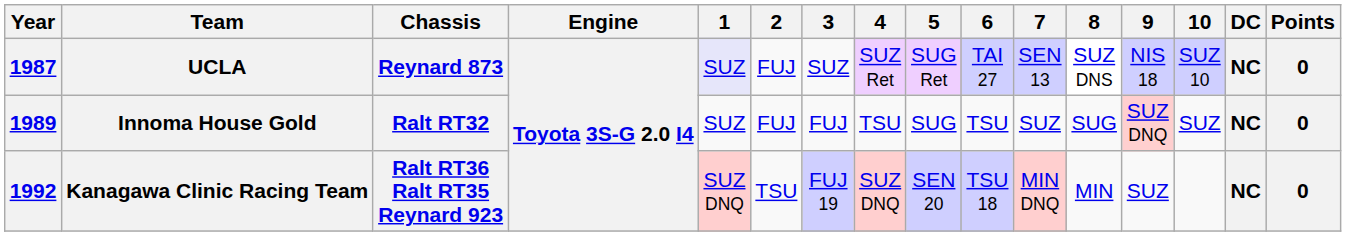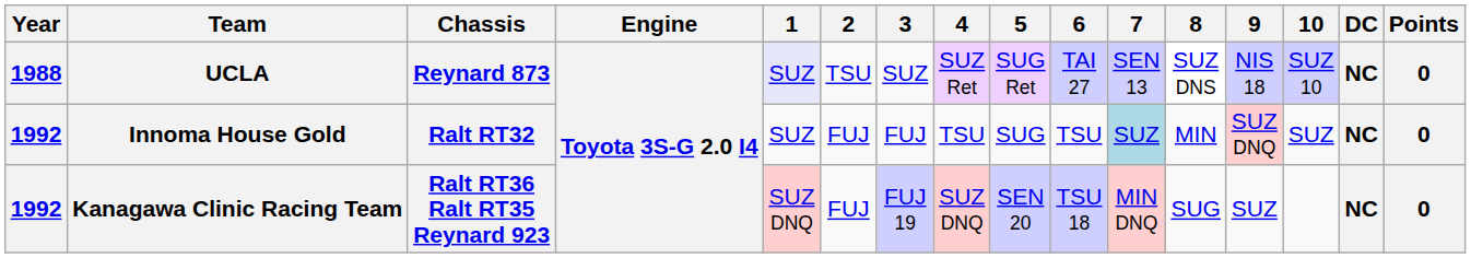UCLA | Year: 1987 -> 1988
UCLA | 2: FUJ -> TSU
Innoma House Gold | Year: 1989 -> 1992
Innoma House Gold | 7: no background -> lightblue background
Innoma House Gold | 8: SUG -> MIN
Kanagawa Clinic Racing Team | 2: TSU -> FUJ
Kanagawa Clinic Racing Team | 8: MIN -> SUG
